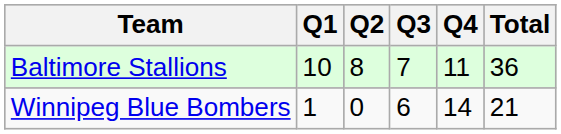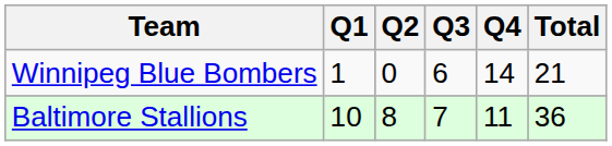rows swapped: Winnipeg Blue Bombers <-> Baltimore Stallions
